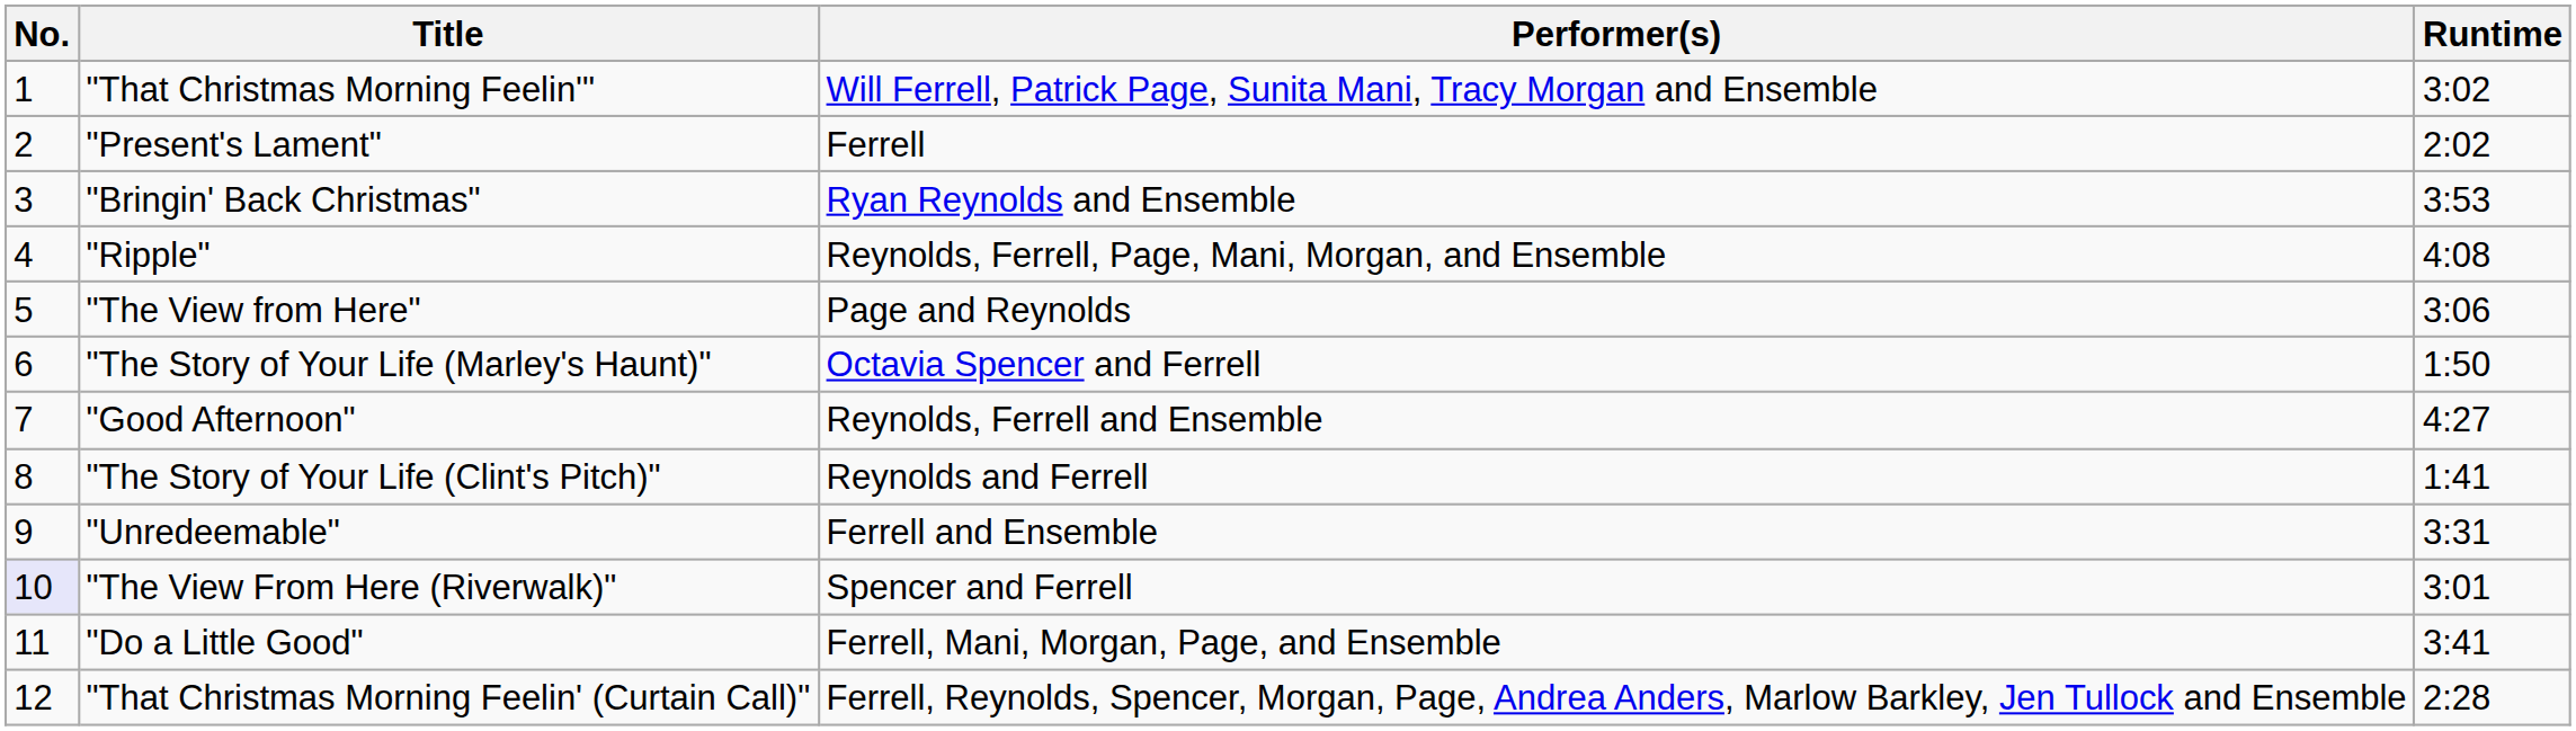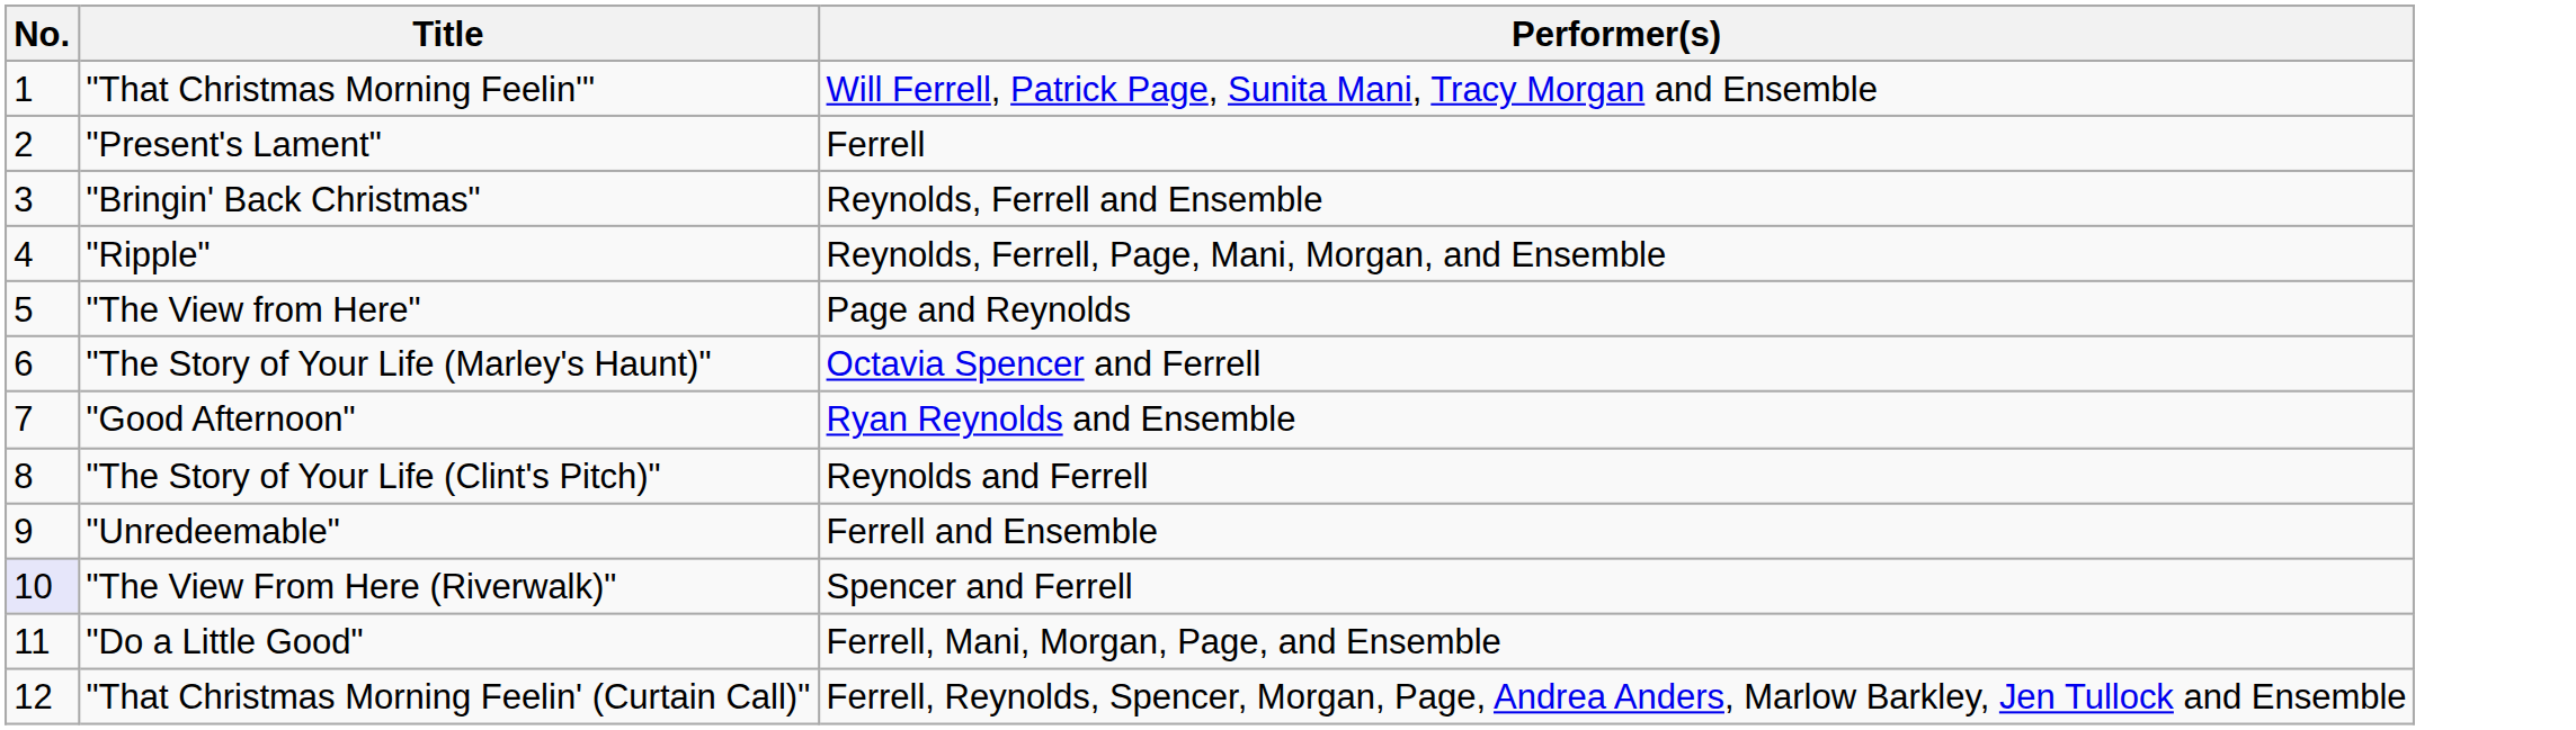- column: Runtime | 3:02 | 2:02 | 3:53 | 4:08 | 3:06 | 1:50 | 4:27 | 1:41 | 3:31 | 3:01 | 3:41 | 2:28
"Bringin' Back Christmas" | Performer(s): Ryan Reynolds and Ensemble -> Reynolds, Ferrell and Ensemble
"Good Afternoon" | Performer(s): Reynolds, Ferrell and Ensemble -> Ryan Reynolds and Ensemble
